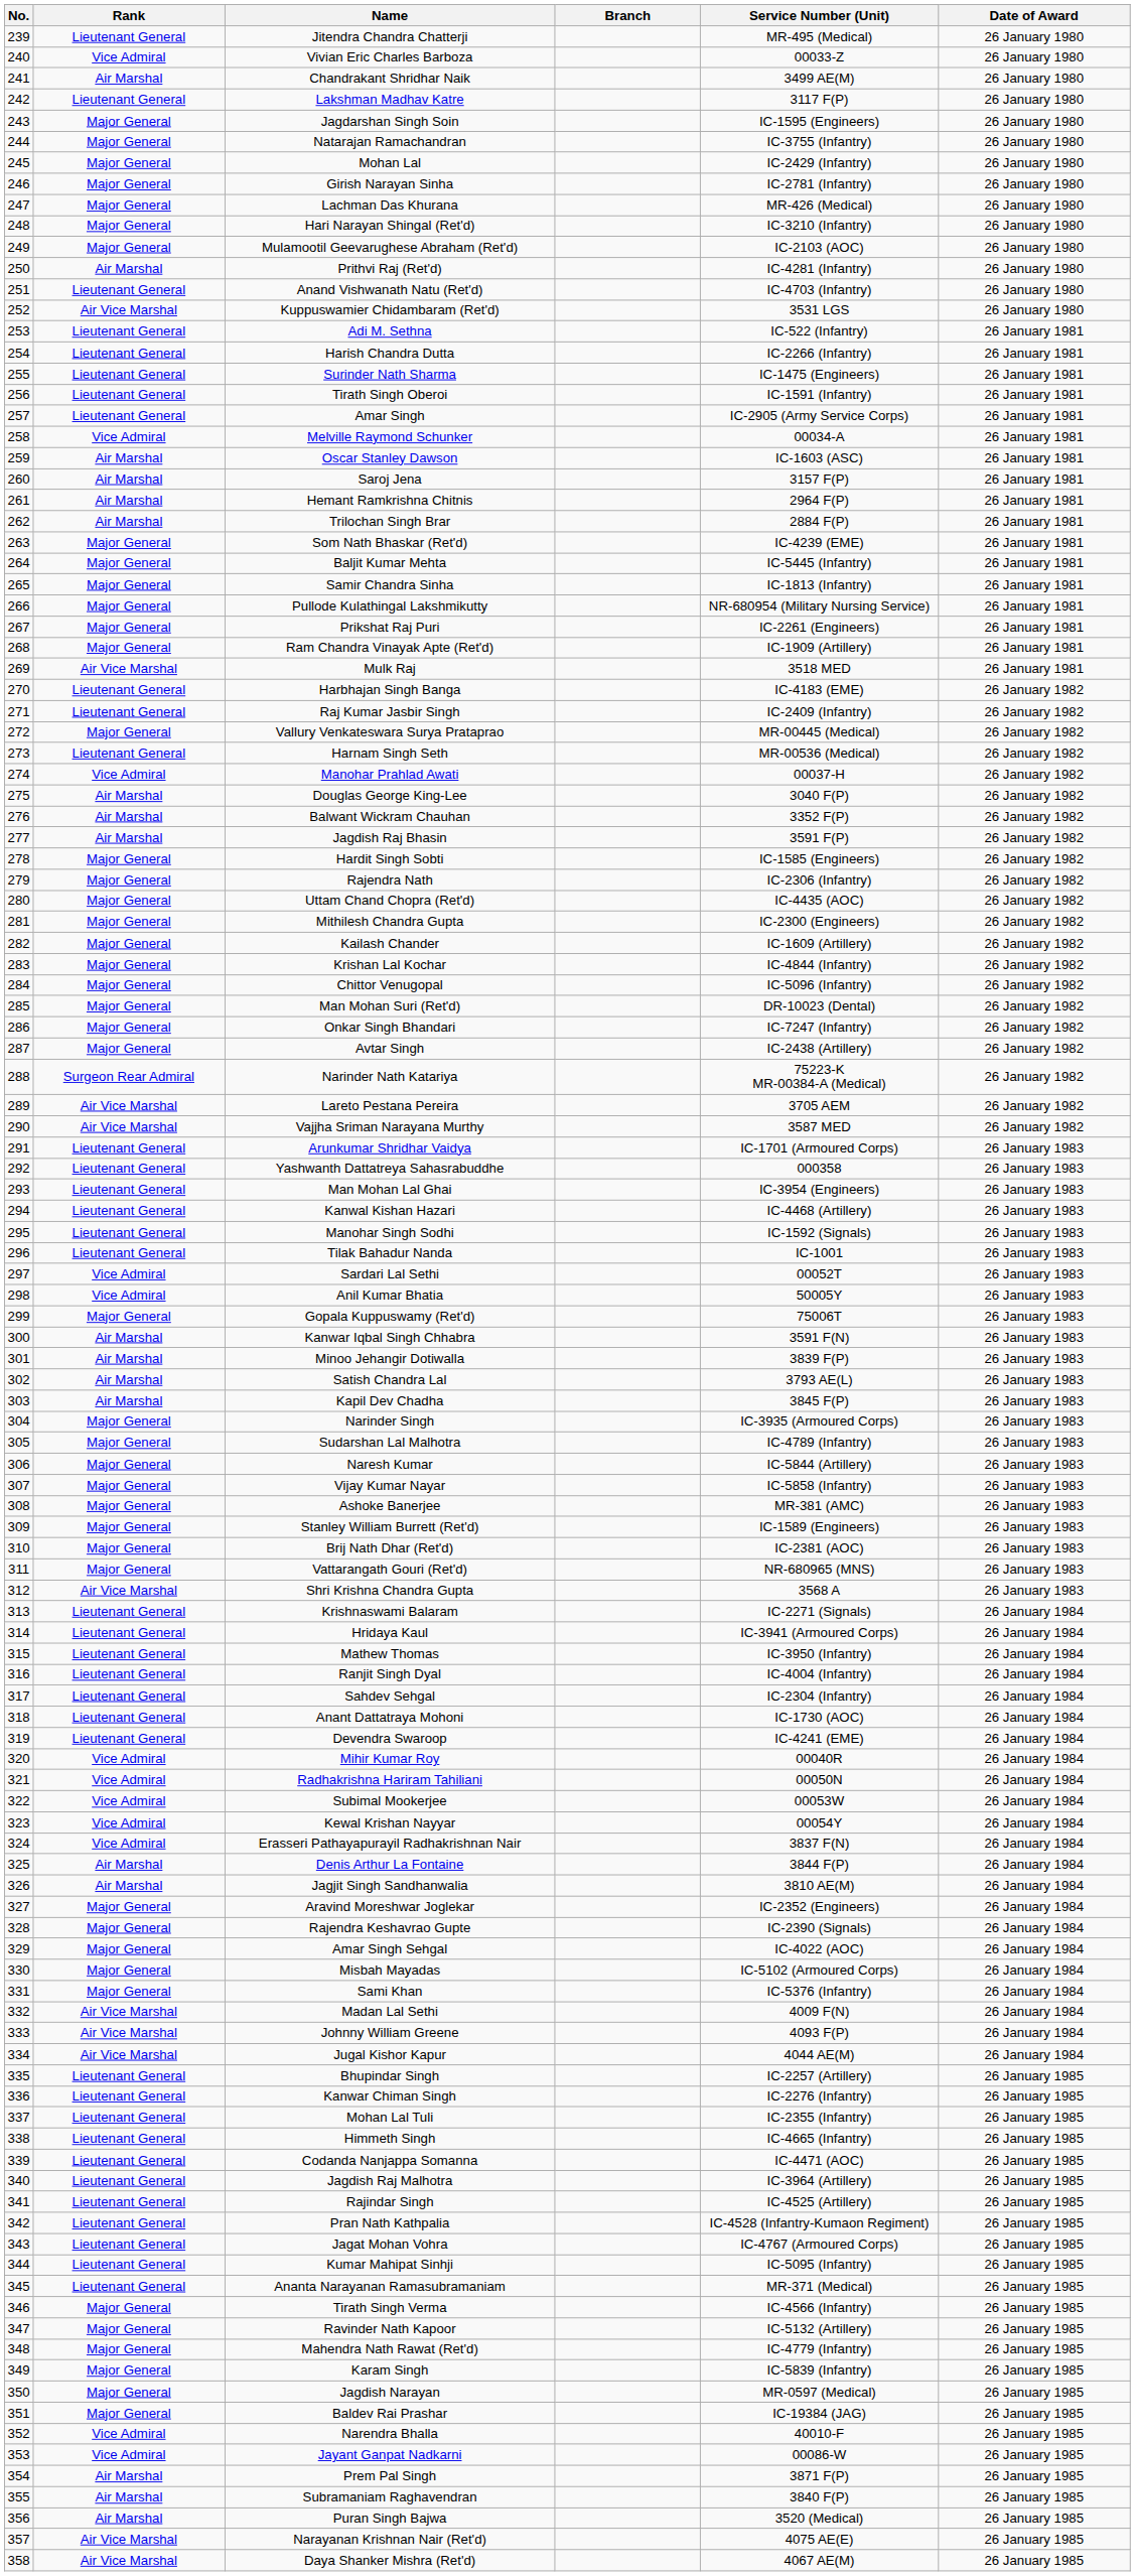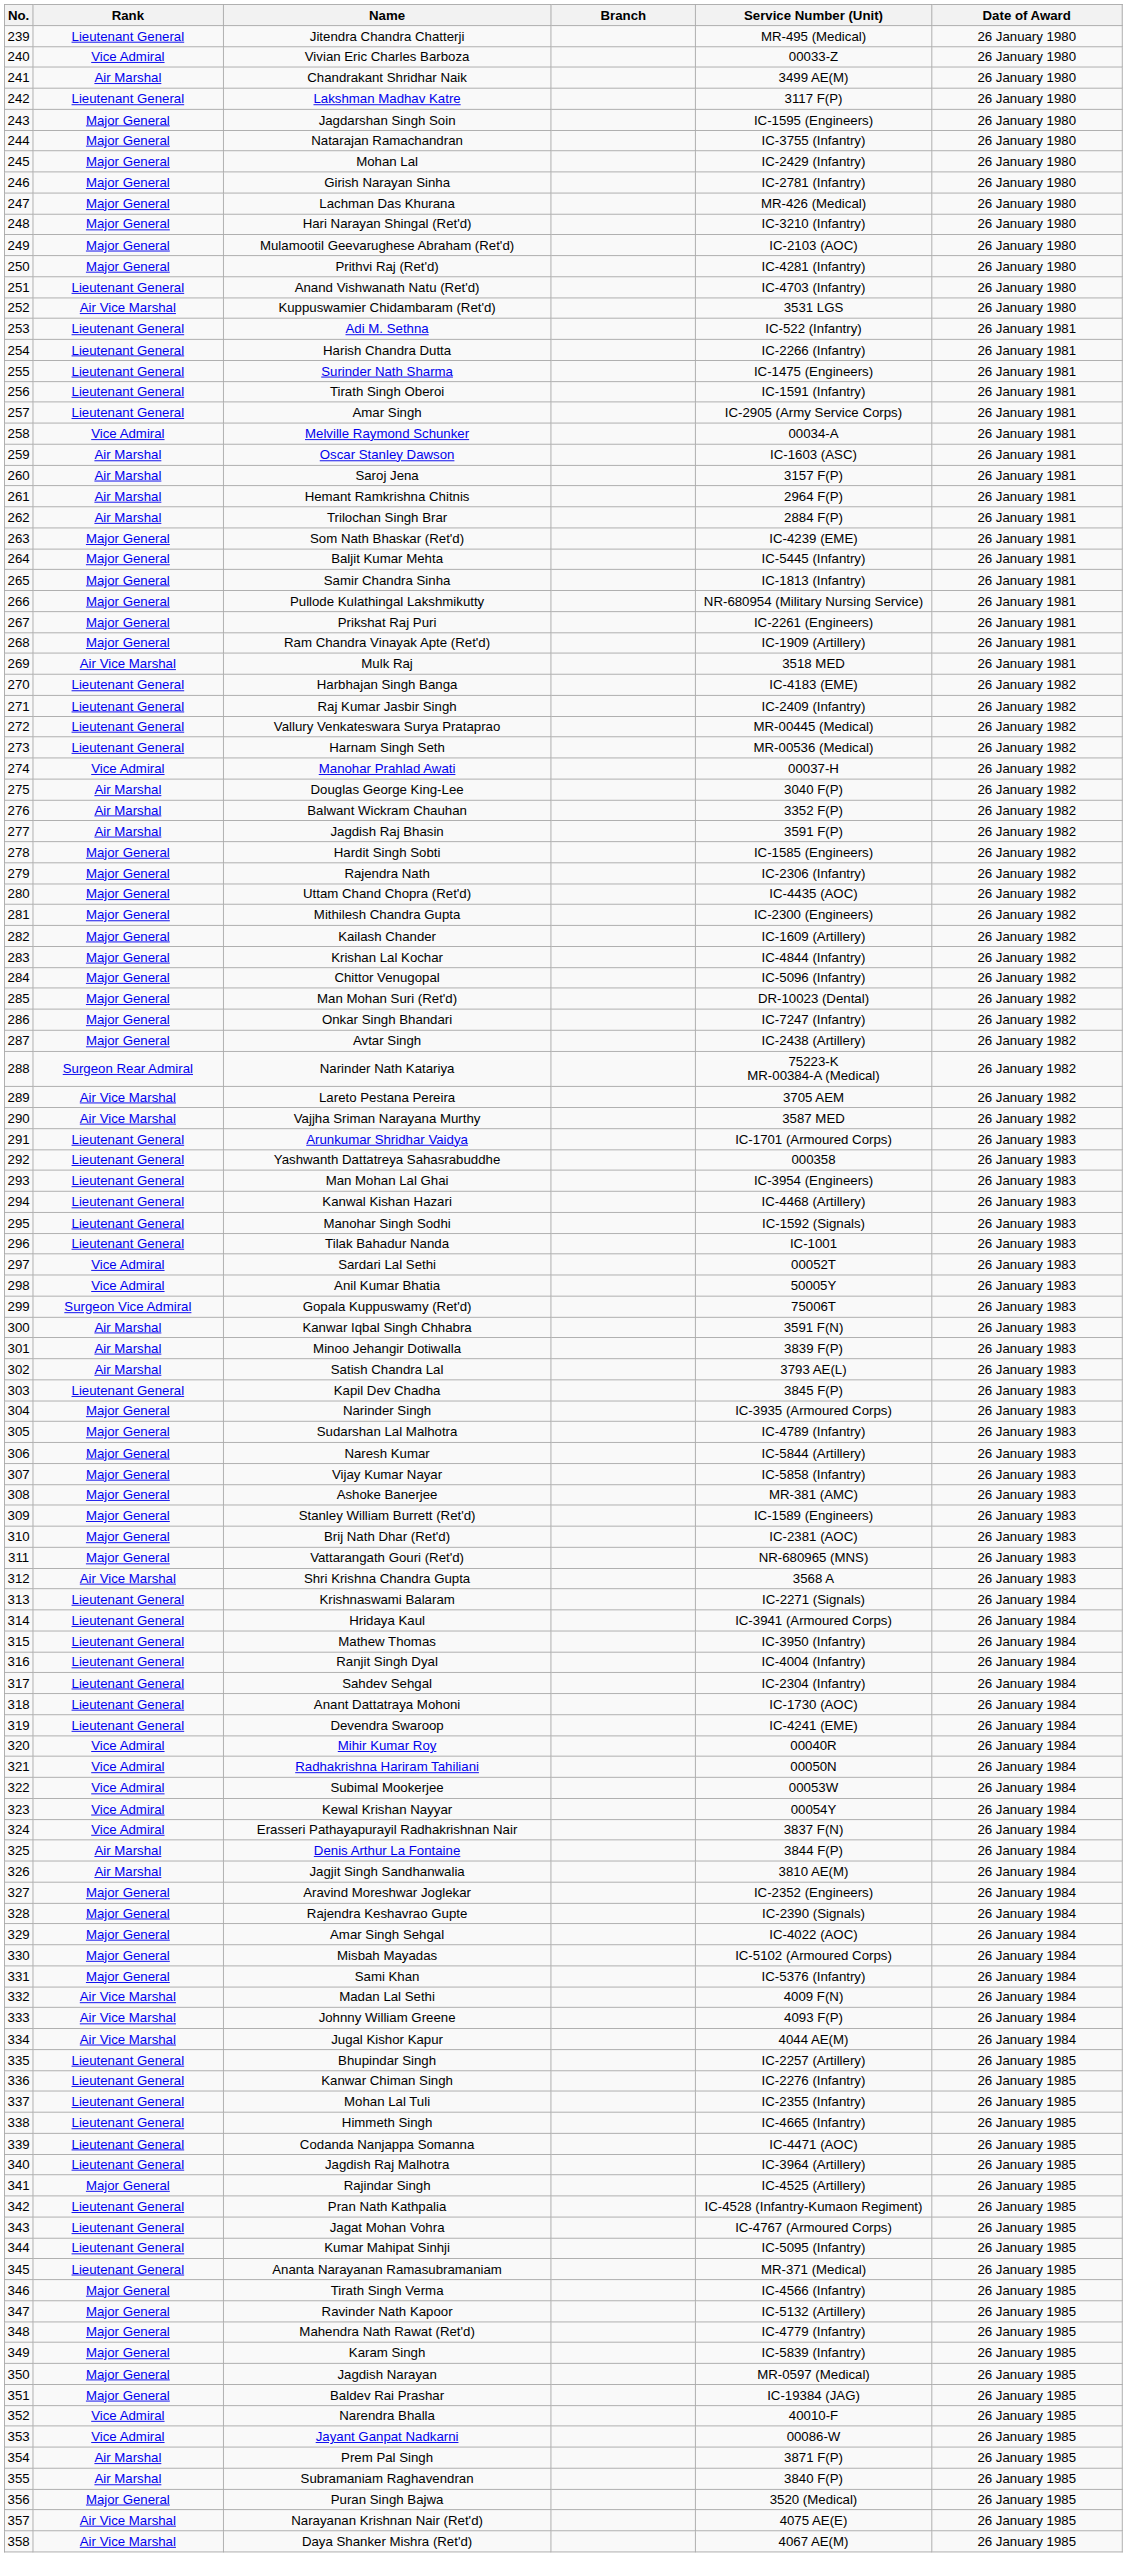Prithvi Raj (Ret'd) | Rank: Air Marshal -> Major General
Vallury Venkateswara Surya Prataprao | Rank: Major General -> Lieutenant General
Gopala Kuppuswamy (Ret'd) | Rank: Major General -> Surgeon Vice Admiral
Kapil Dev Chadha | Rank: Air Marshal -> Lieutenant General
Rajindar Singh | Rank: Lieutenant General -> Major General
Puran Singh Bajwa | Rank: Air Marshal -> Major General
